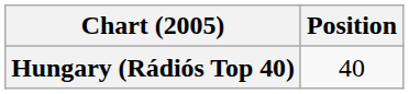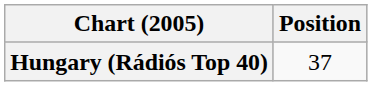Hungary (Rádiós Top 40) | Position: 40 -> 37
